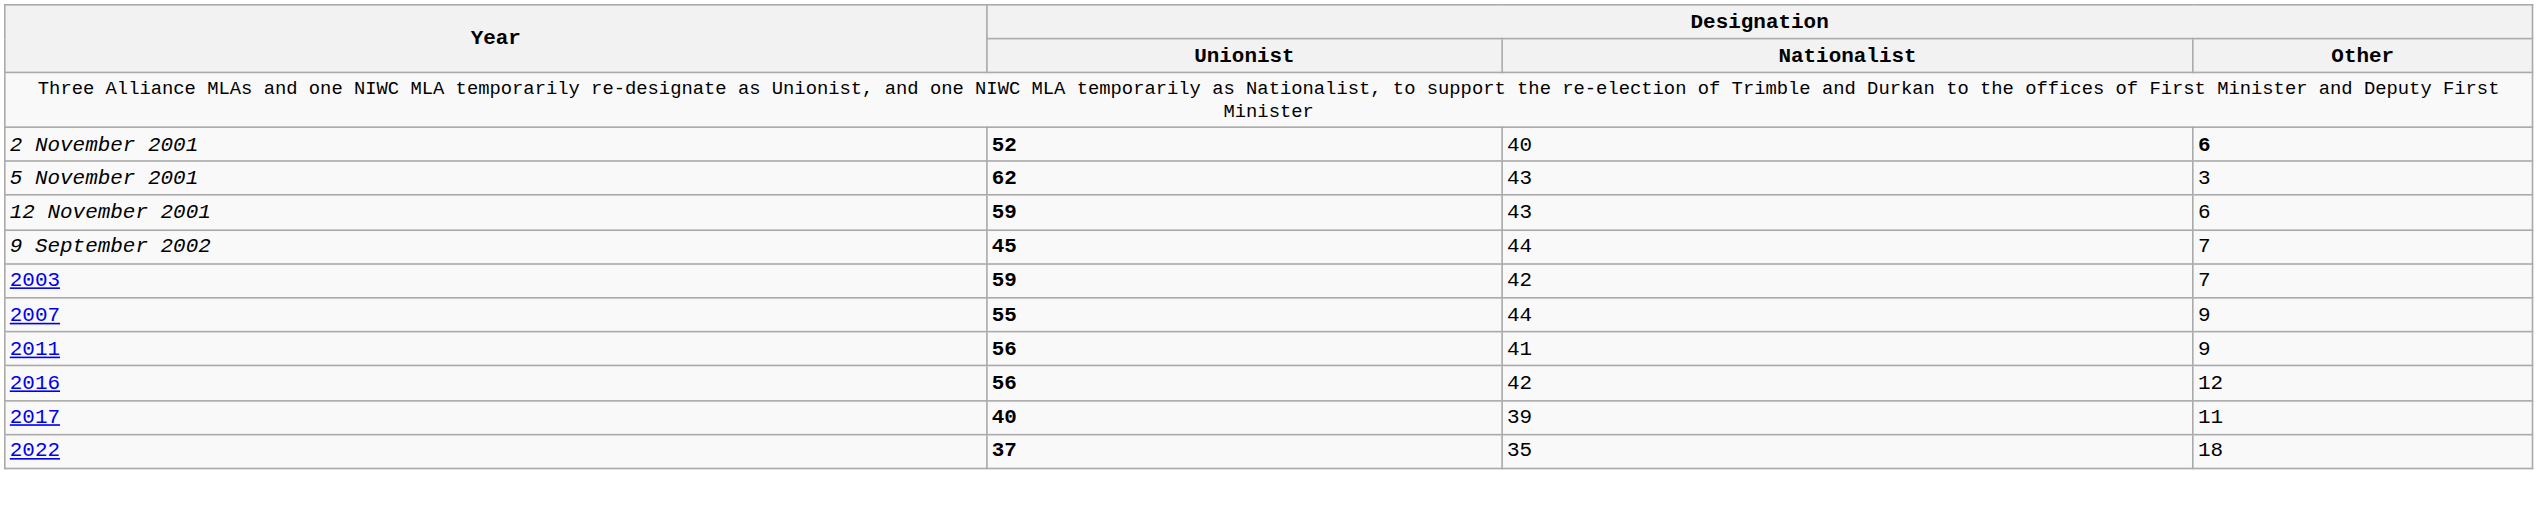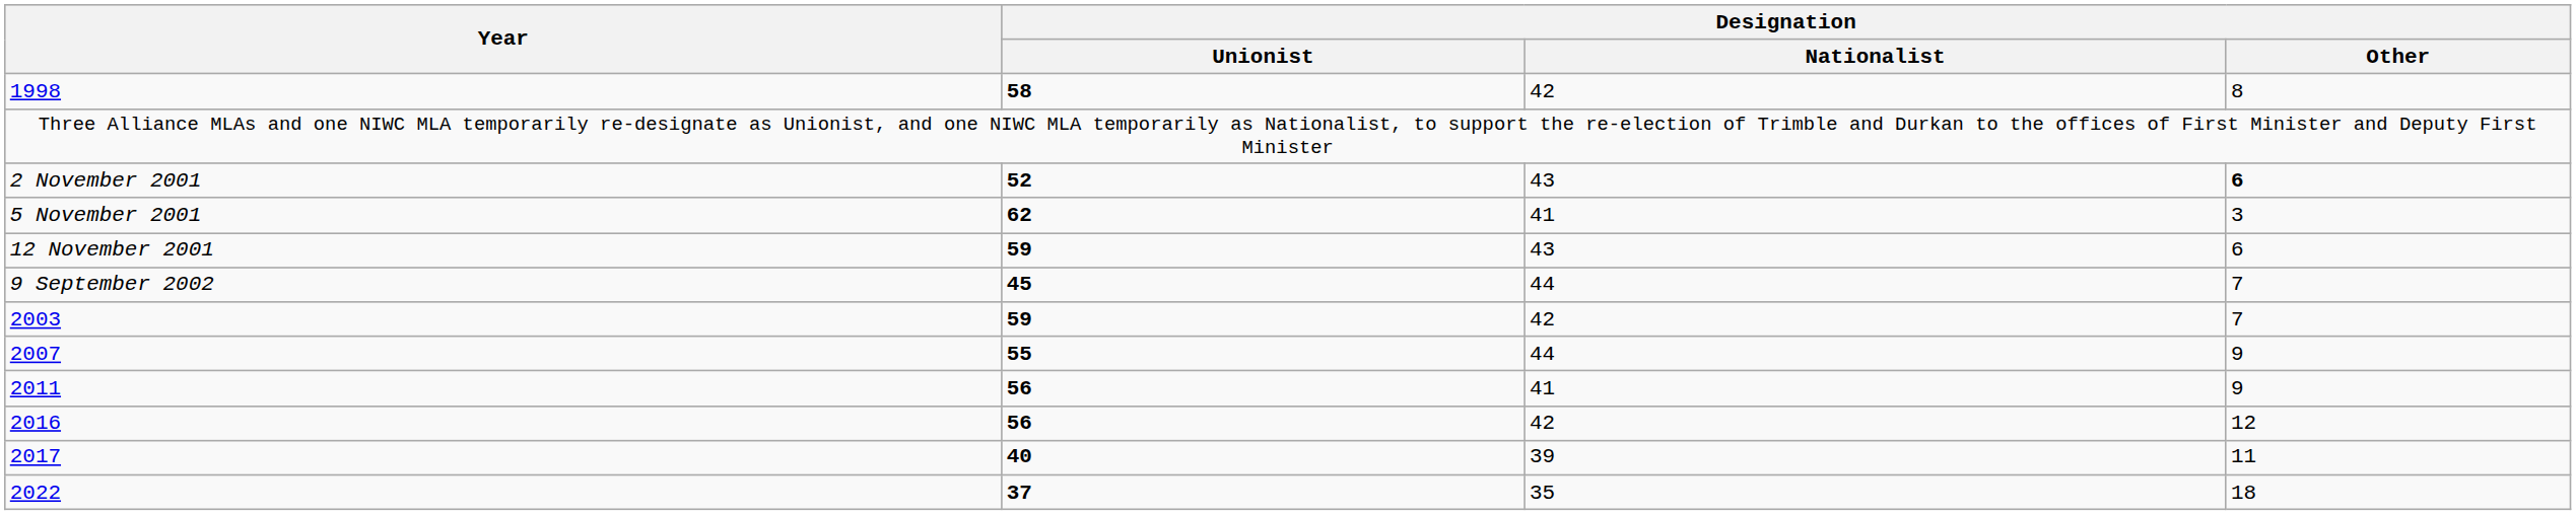+ row: 1998 | 58 | 42 | 8
2 November 2001 | Designation / Nationalist: 40 -> 43
5 November 2001 | Designation / Nationalist: 43 -> 41
